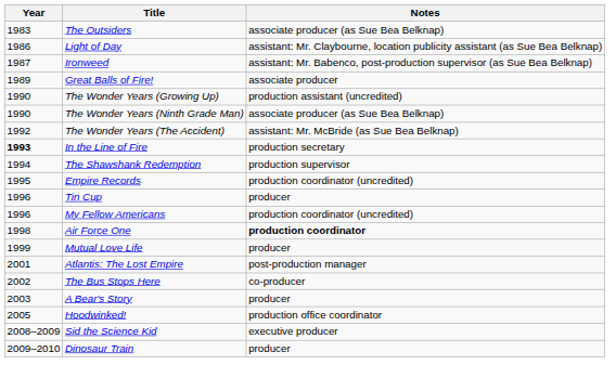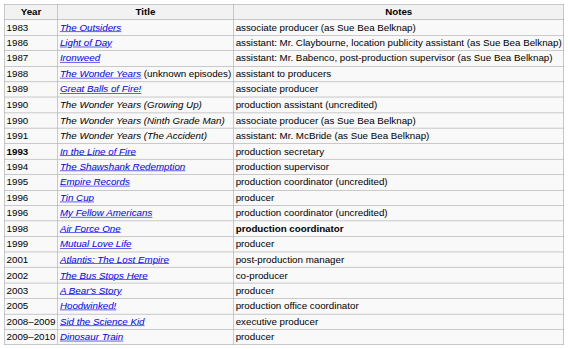+ row: 1988 | The Wonder Years (unknown episodes) | assistant to producers
The Wonder Years (The Accident) | Year: 1992 -> 1991
